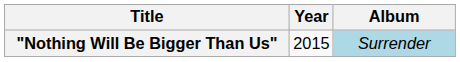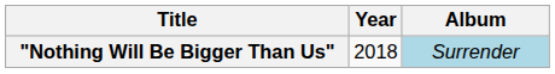"Nothing Will Be Bigger Than Us" | Year: 2015 -> 2018
